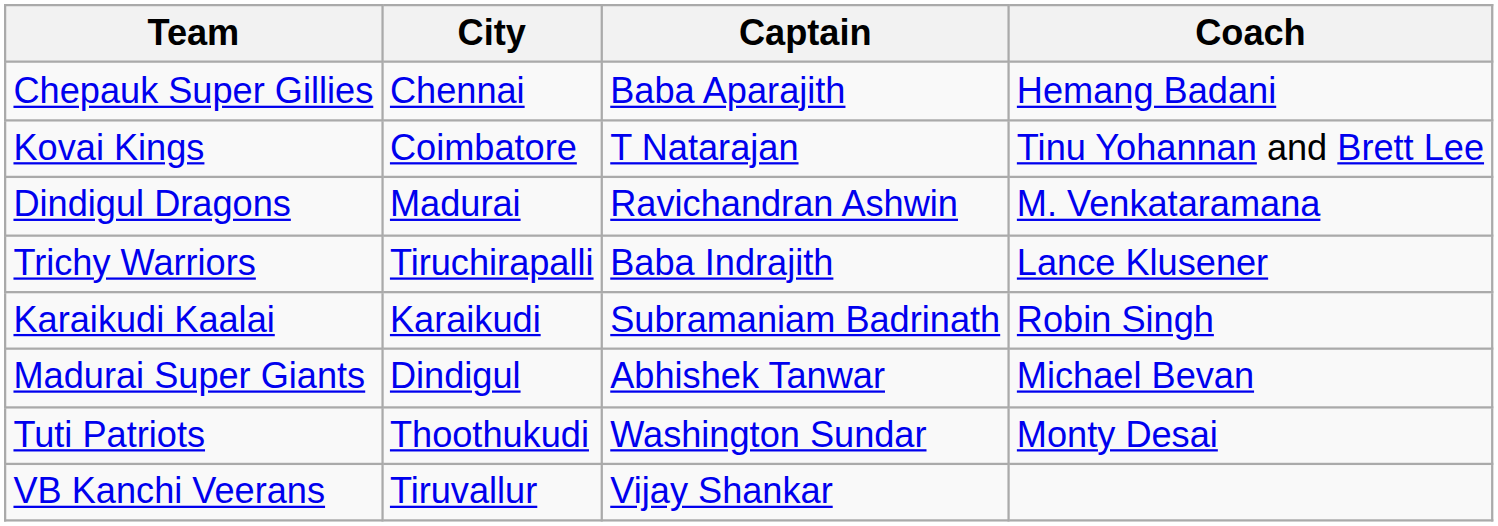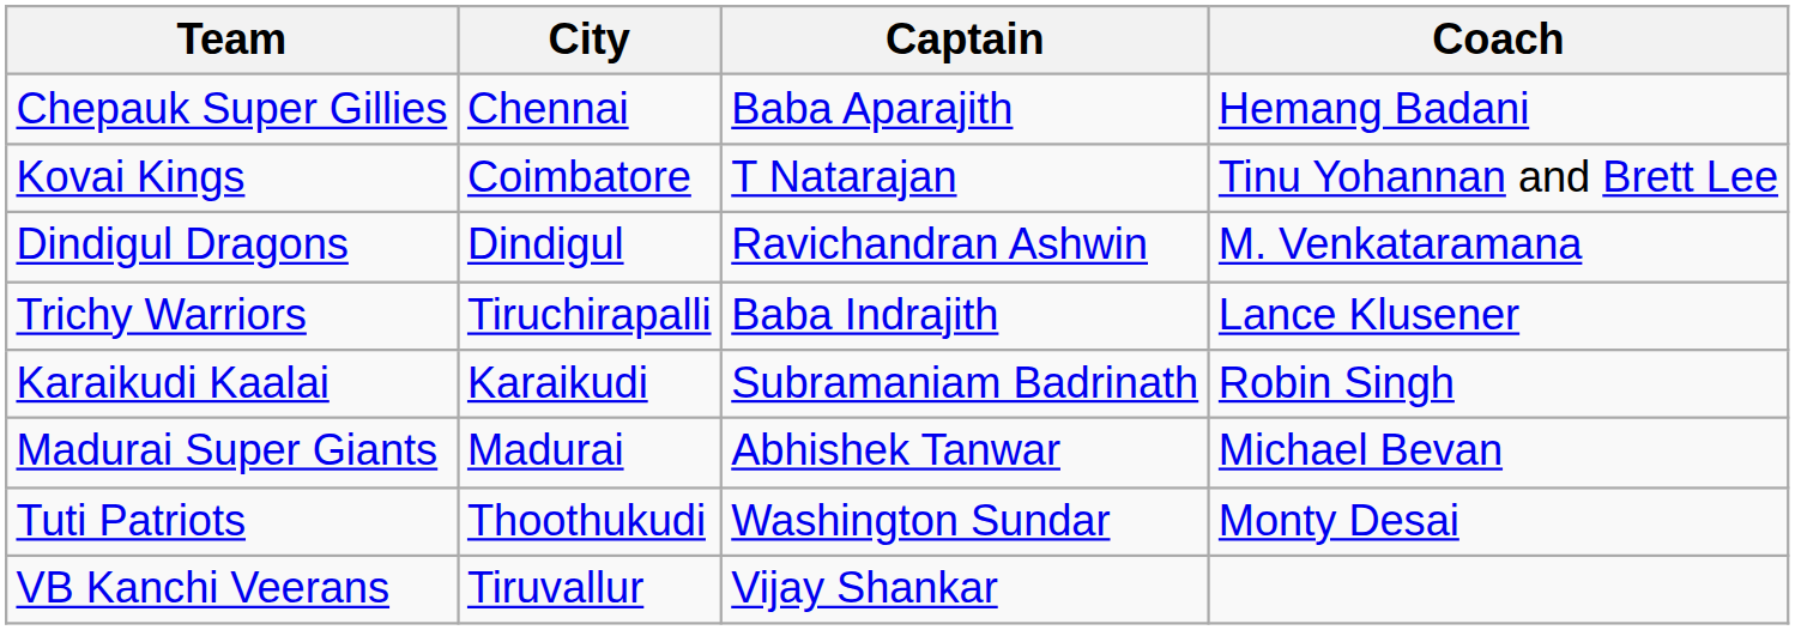Dindigul Dragons | City: Madurai -> Dindigul
Madurai Super Giants | City: Dindigul -> Madurai
